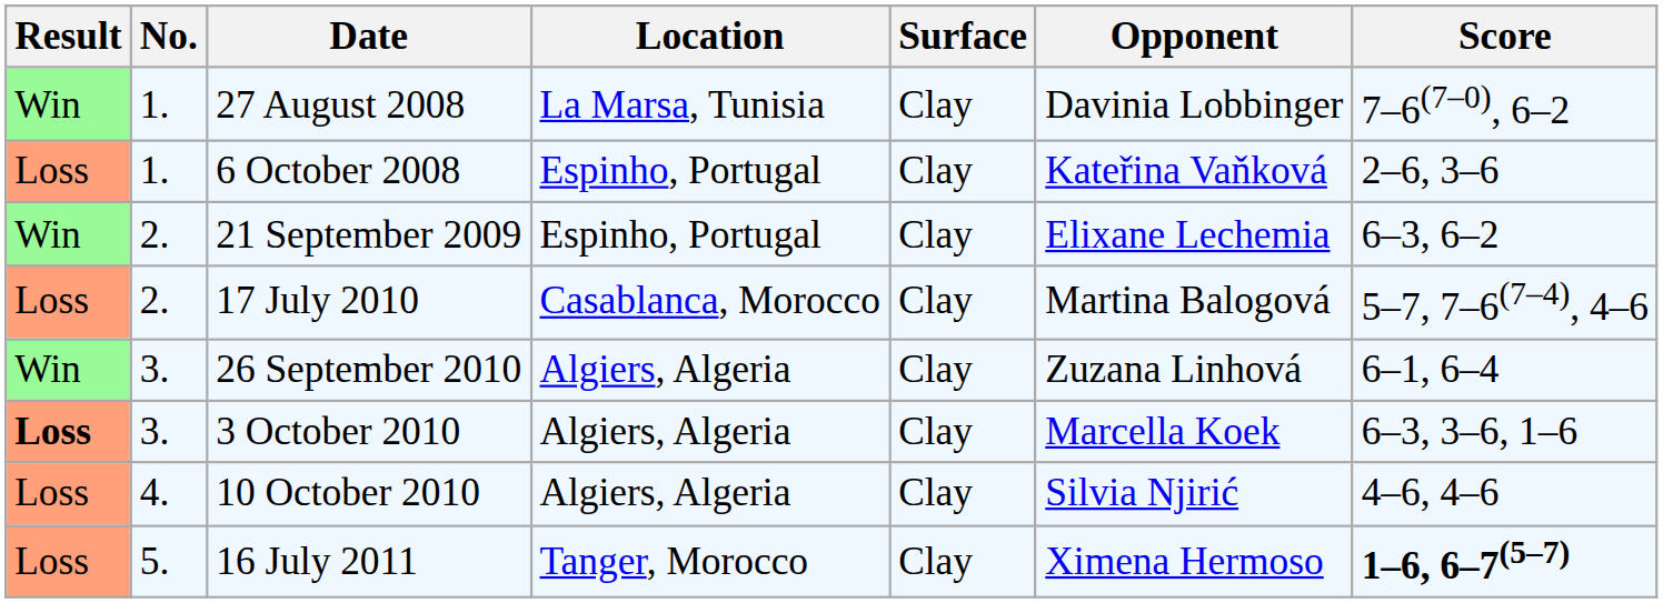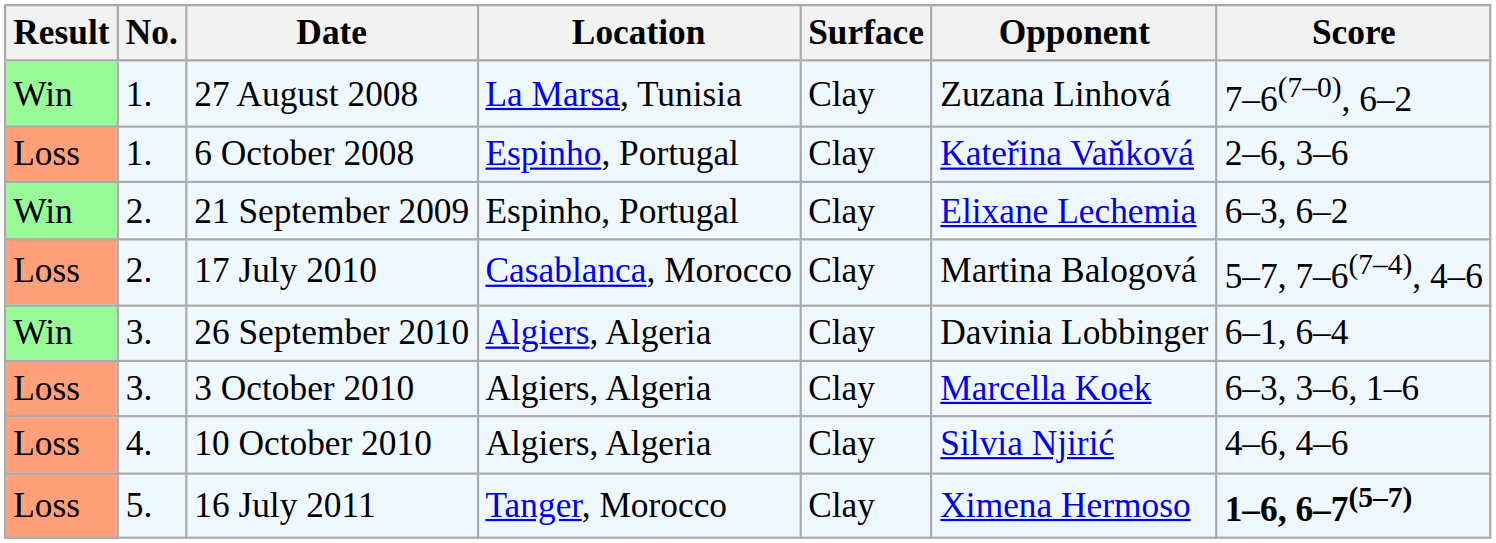27 August 2008 | Opponent: Davinia Lobbinger -> Zuzana Linhová
26 September 2010 | Opponent: Zuzana Linhová -> Davinia Lobbinger
3 October 2010 | Result: bold -> normal
